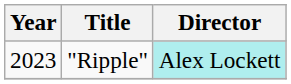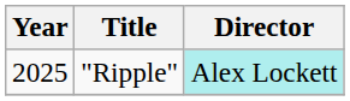"Ripple" | Year: 2023 -> 2025
